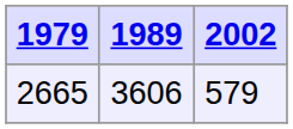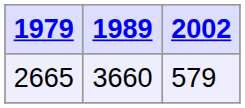2665 | 1989: 3606 -> 3660
